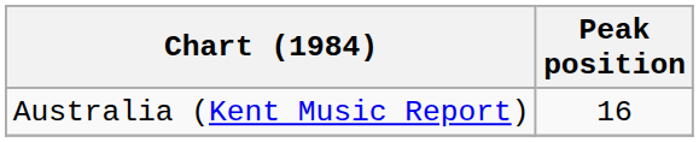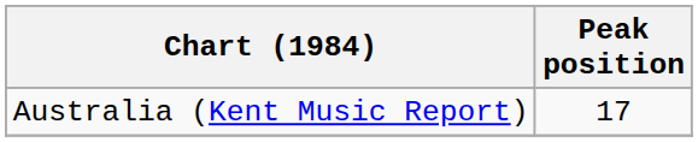Australia (Kent Music Report) | Peak position: 16 -> 17
